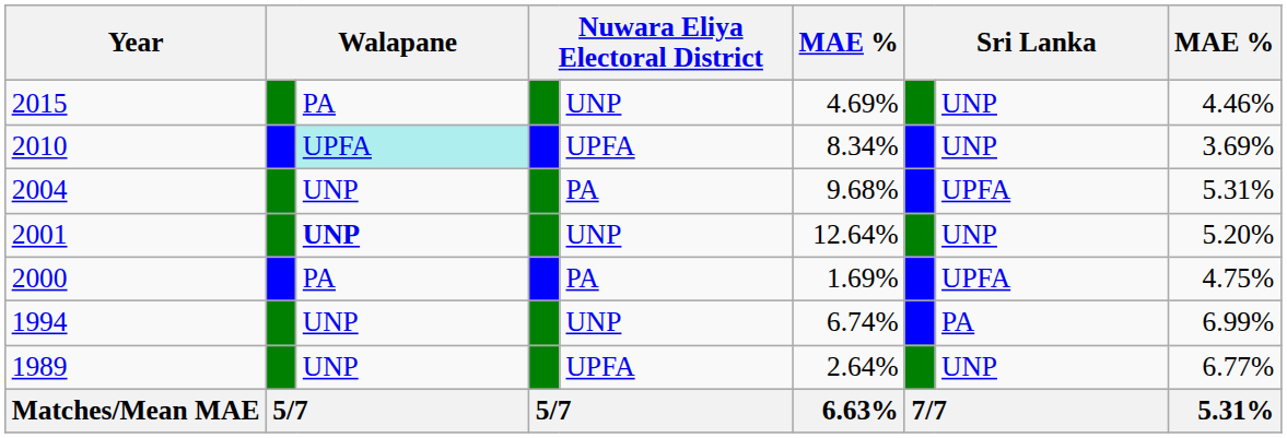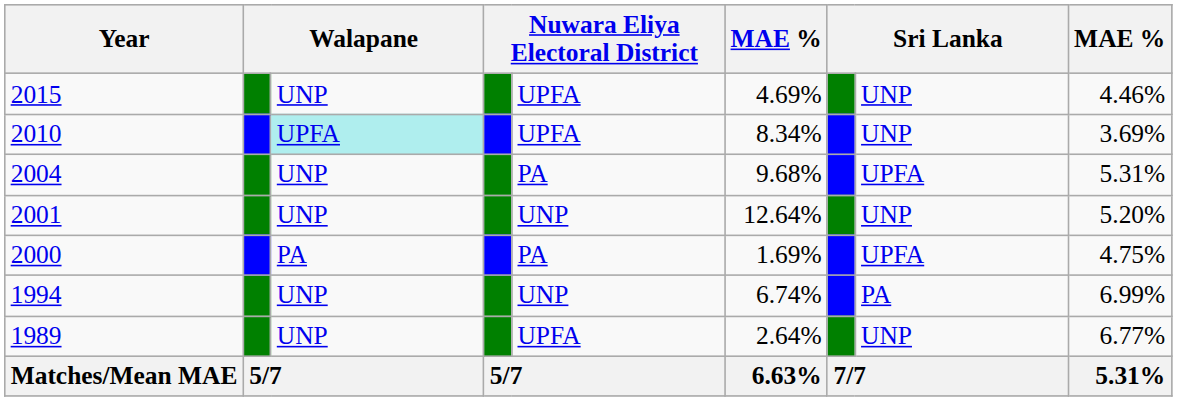2015 | column 3: PA -> UNP
2015 | column 5: UNP -> UPFA
2001 | column 3: bold -> normal
